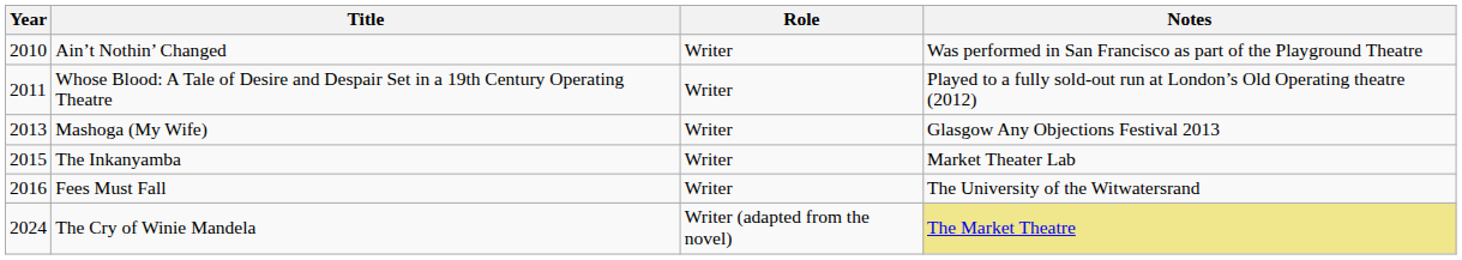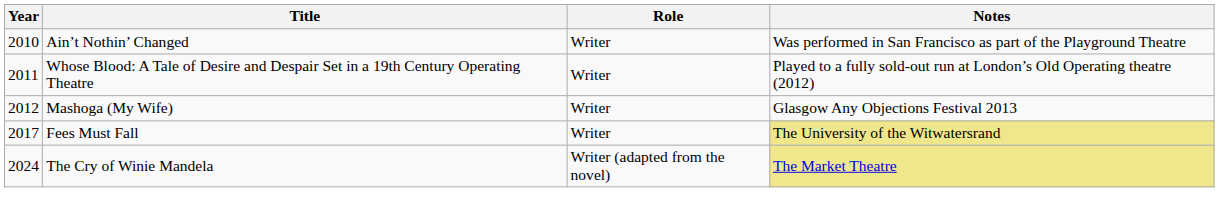Mashoga (My Wife) | Year: 2013 -> 2012
- row: 2015 | The Inkanyamba | Writer | Market Theater Lab
Fees Must Fall | Year: 2016 -> 2017
Fees Must Fall | Notes: no background -> khaki background
